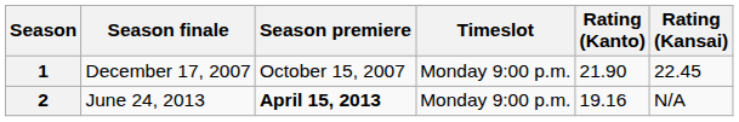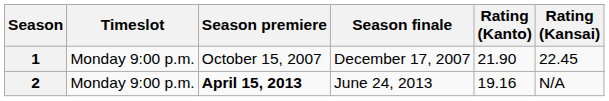columns swapped: Timeslot <-> Season finale
